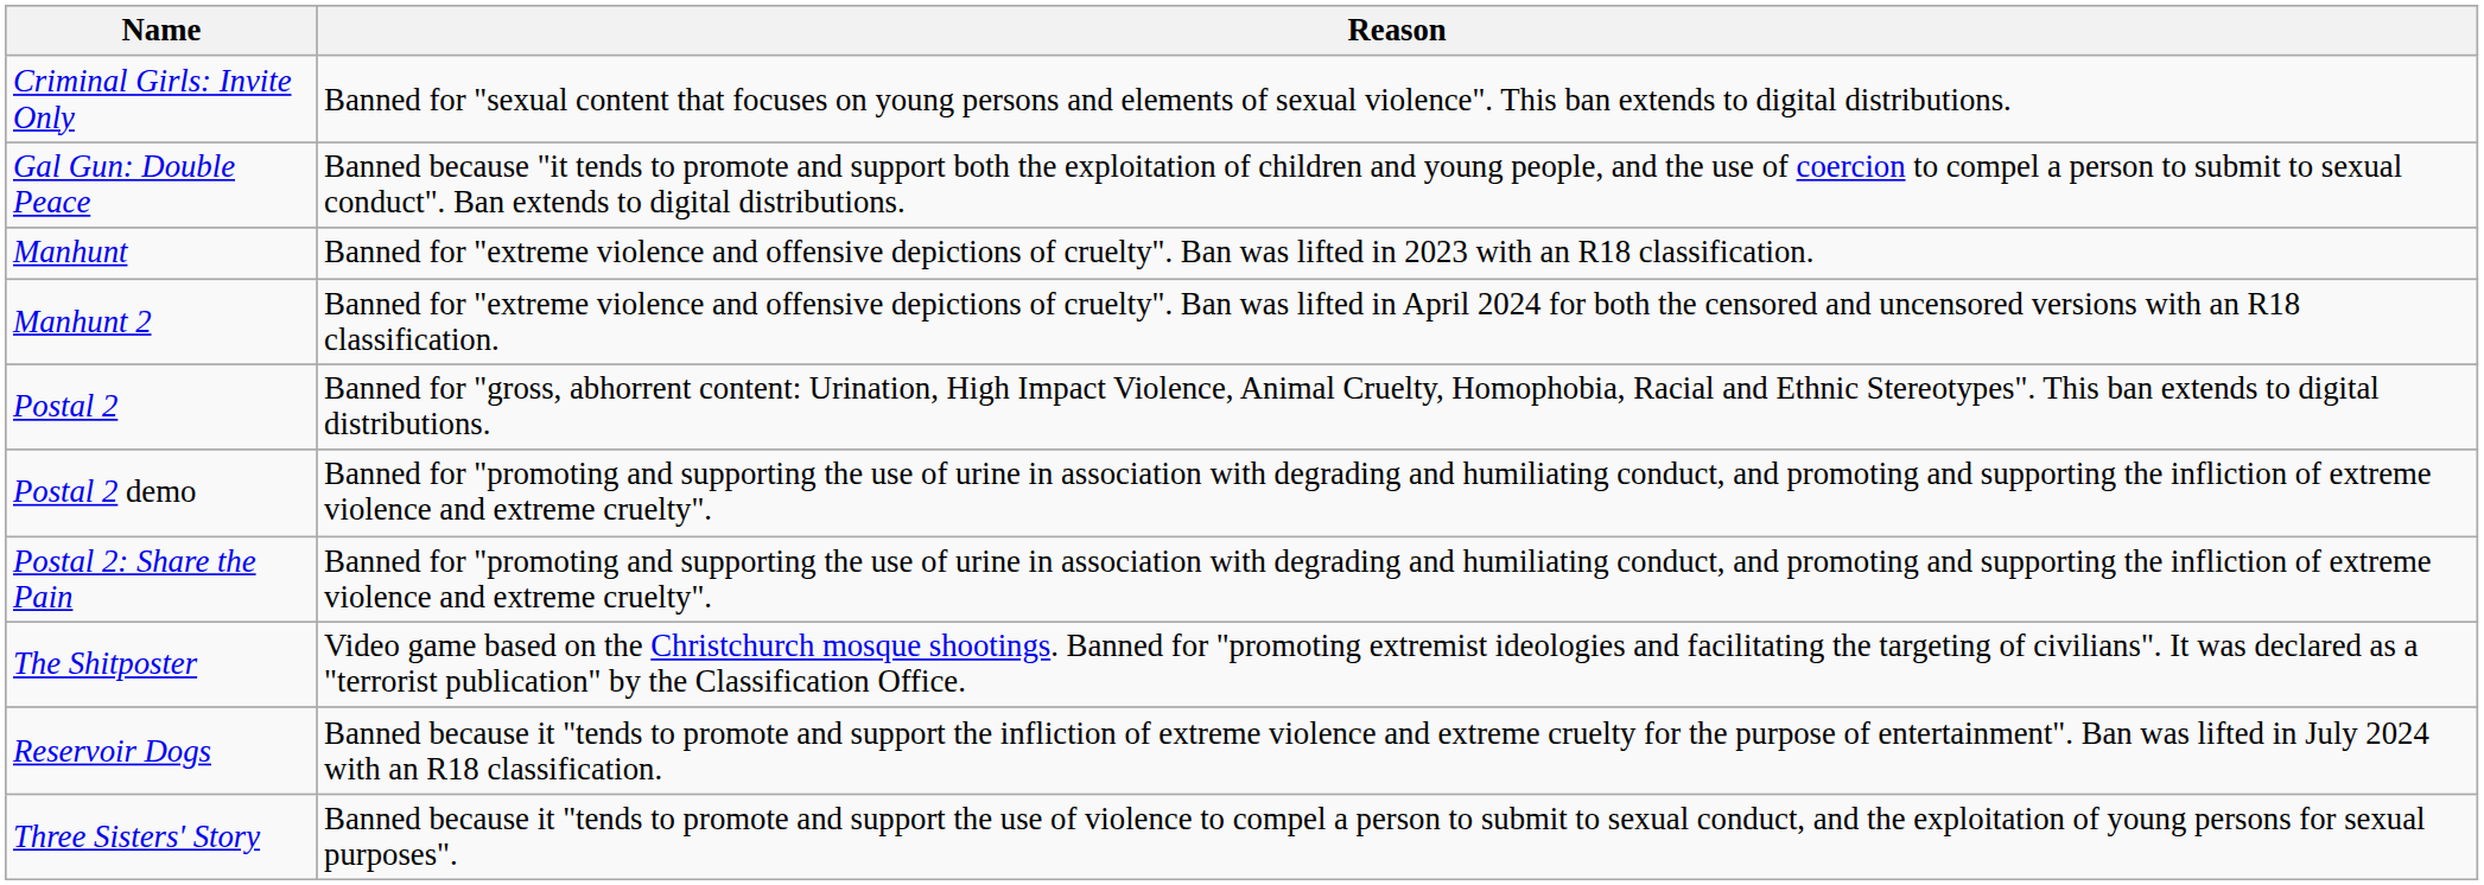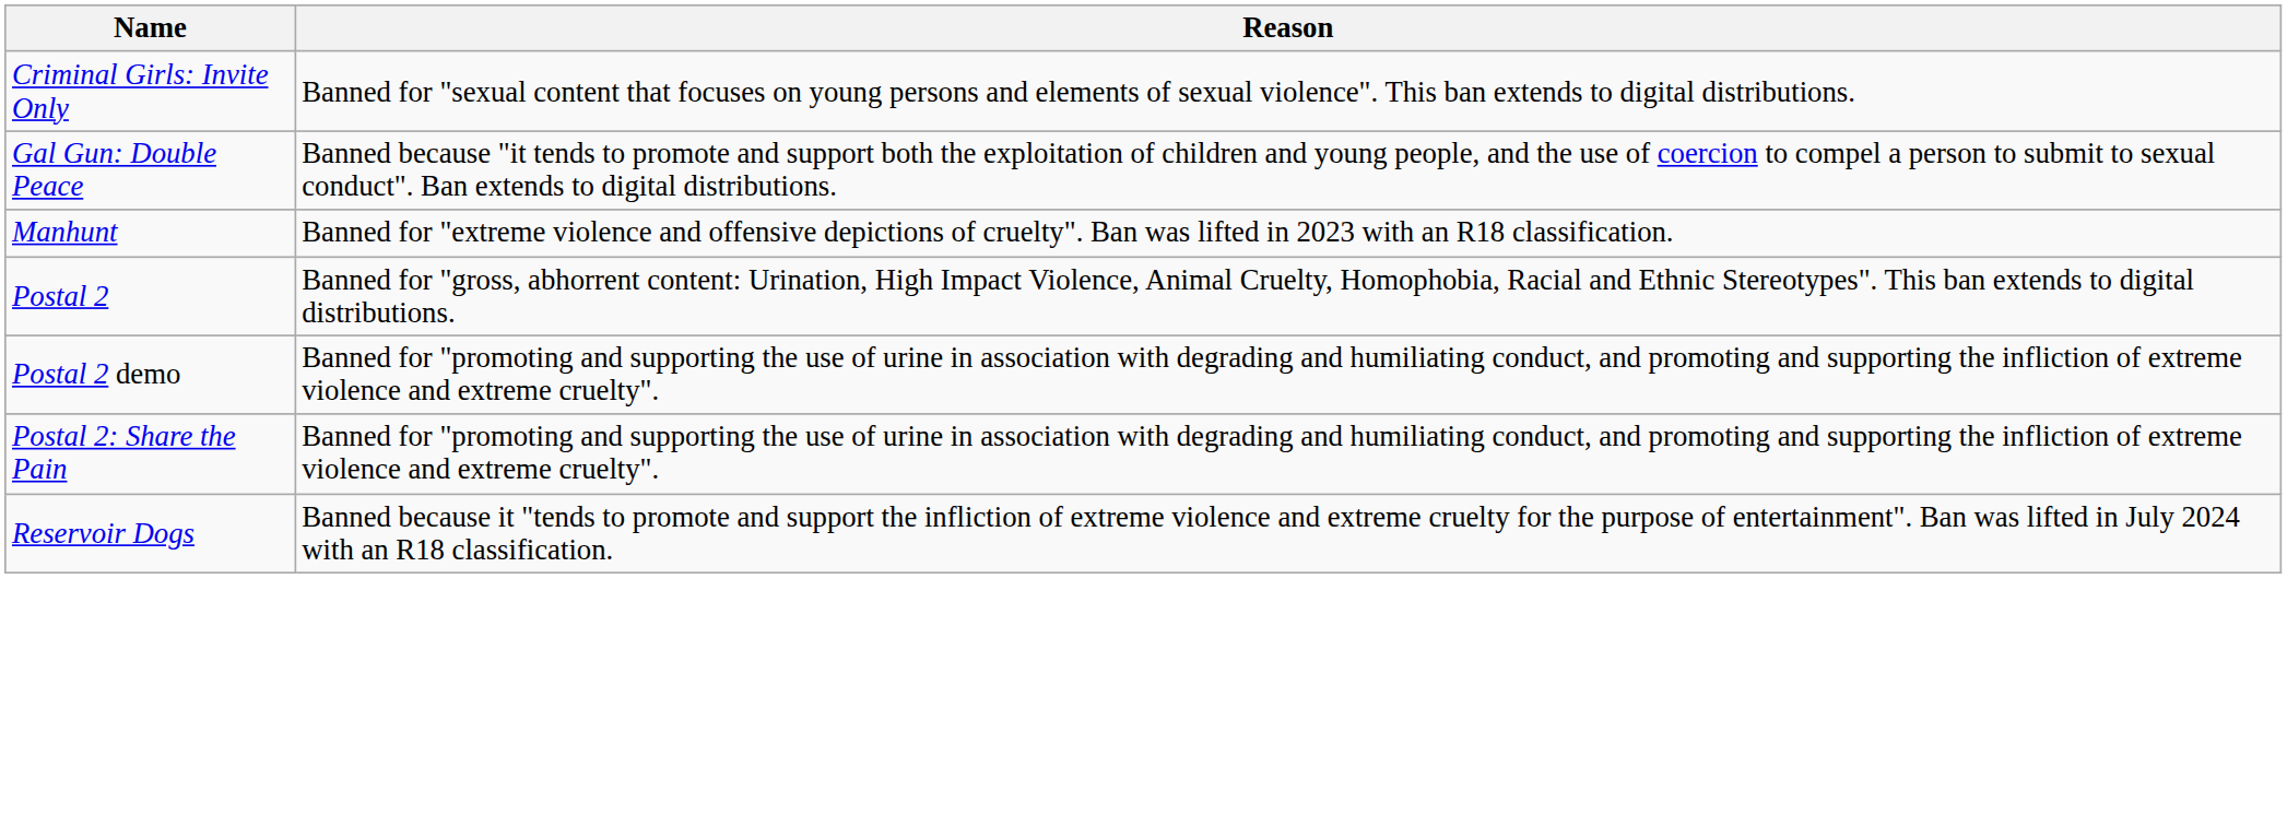- row: Manhunt 2 | Banned for "extreme violence and offensive depictions of cruelty". Ban was lifted in April 2024 for both the censored and uncensored versions with an R18 classification.
- row: The Shitposter | Video game based on the Christchurch mosque shootings. Banned for "promoting extremist ideologies and facilitating the targeting of civilians". It was declared as a "terrorist publication" by the Classification Office.
- row: Three Sisters' Story | Banned because it "tends to promote and support the use of violence to compel a person to submit to sexual conduct, and the exploitation of young persons for sexual purposes".
